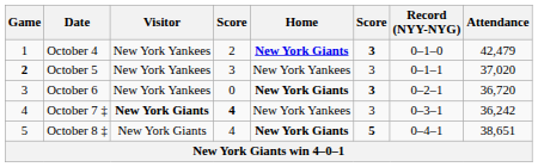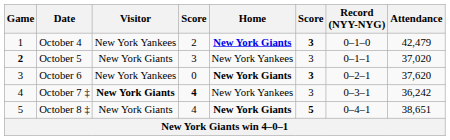October 5 | Visitor: New York Yankees -> New York Giants
October 6 | Attendance: 36,720 -> 37,620
